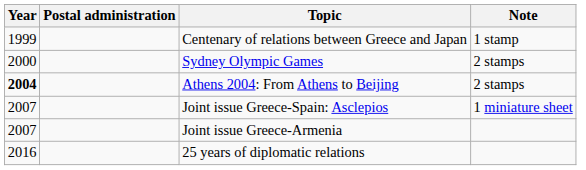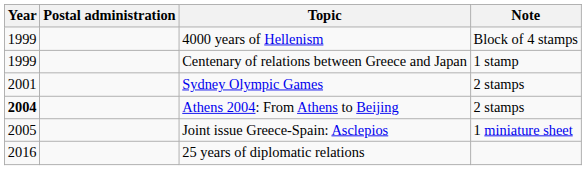+ row: 1999 | 4000 years of Hellenism | Block of 4 stamps
Sydney Olympic Games | Year: 2000 -> 2001
Joint issue Greece-Spain: Asclepios | Year: 2007 -> 2005
- row: 2007 | Joint issue Greece-Armenia
